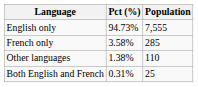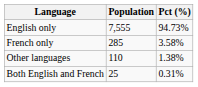columns swapped: Population <-> Pct (%)
